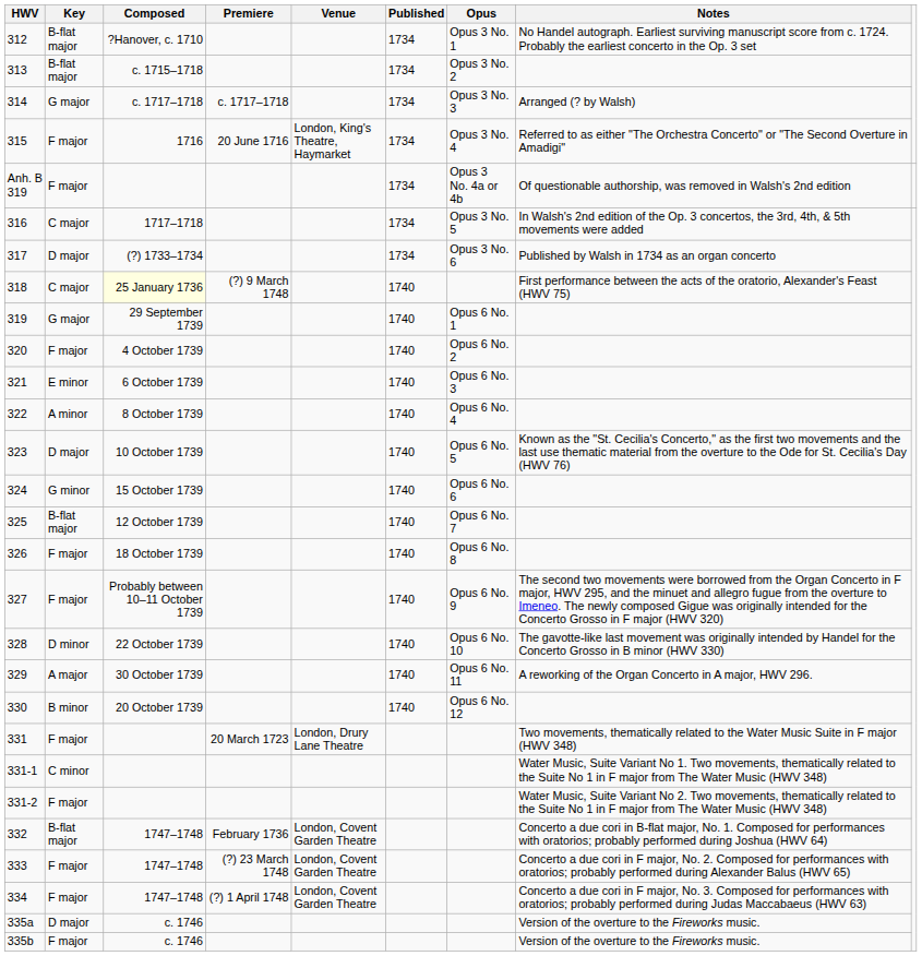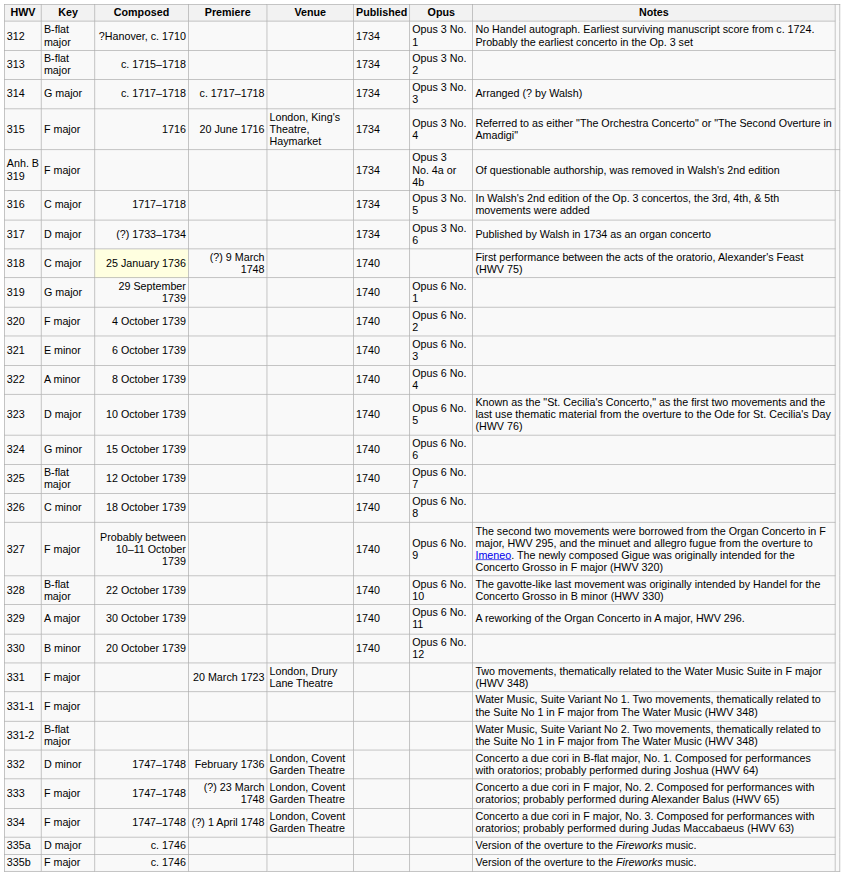326 | Key: F major -> C minor
328 | Key: D minor -> B-flat major
331-1 | Key: C minor -> F major
331-2 | Key: F major -> B-flat major
332 | Key: B-flat major -> D minor
